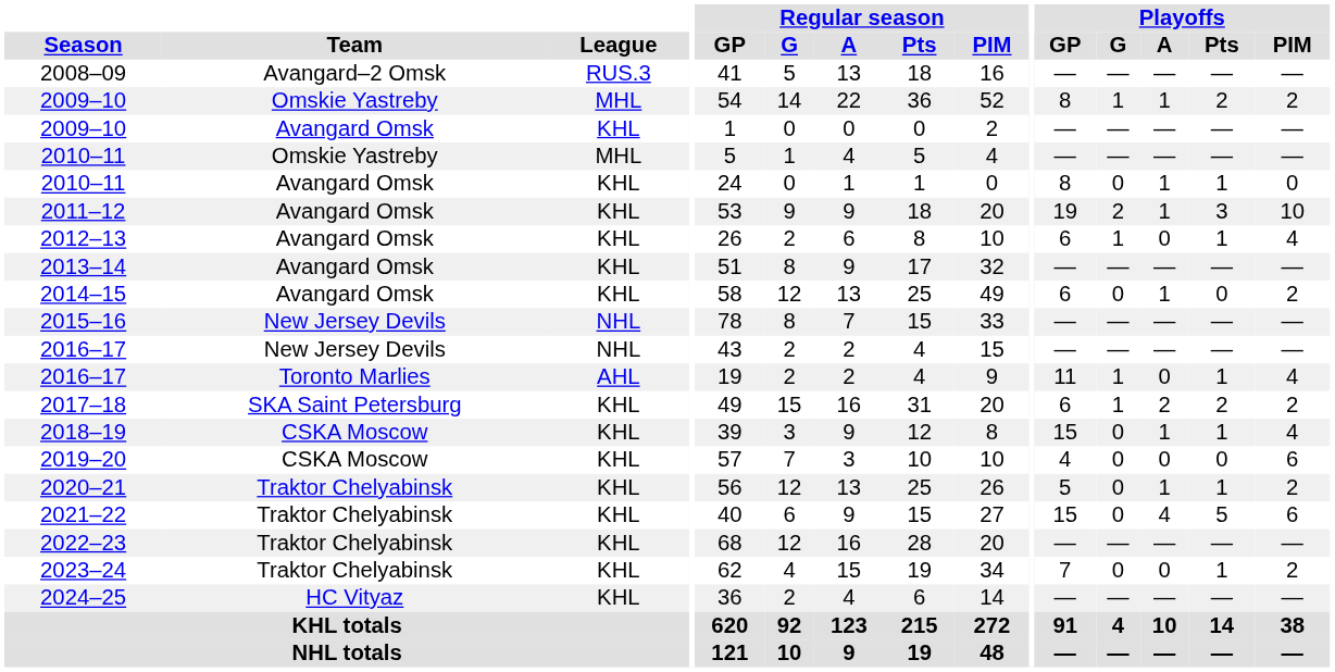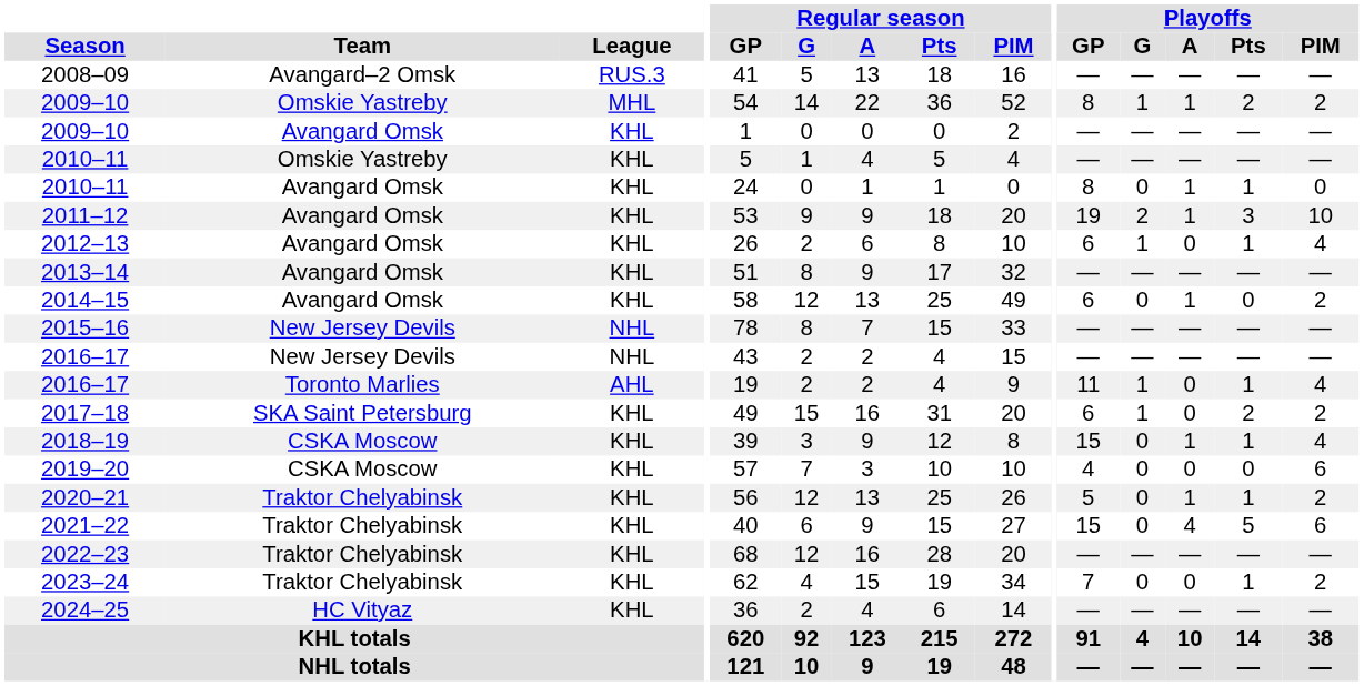2010–11 / Omskie Yastreby | League: MHL -> KHL
2017–18 | Playoffs / A: 2 -> 0
